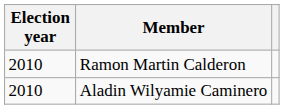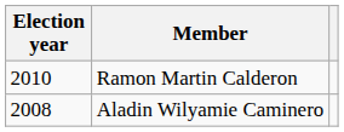Aladin Wilyamie Caminero | Election year: 2010 -> 2008
